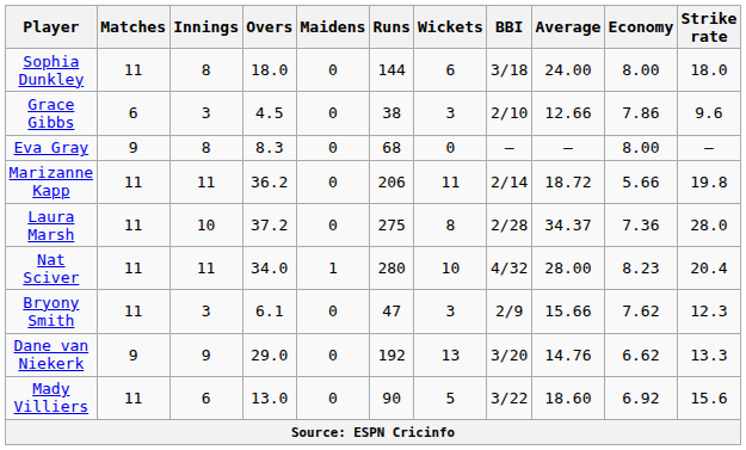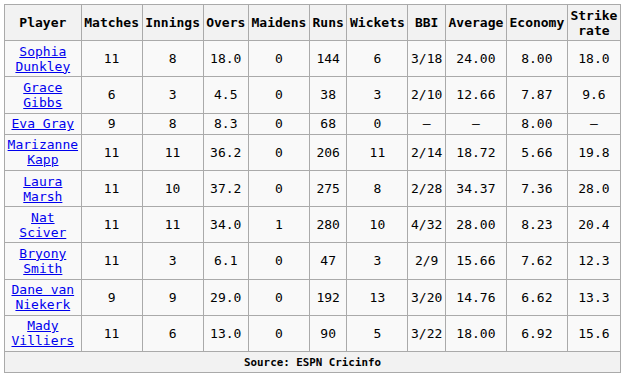Grace Gibbs | Economy: 7.86 -> 7.87
Mady Villiers | Average: 18.60 -> 18.00
